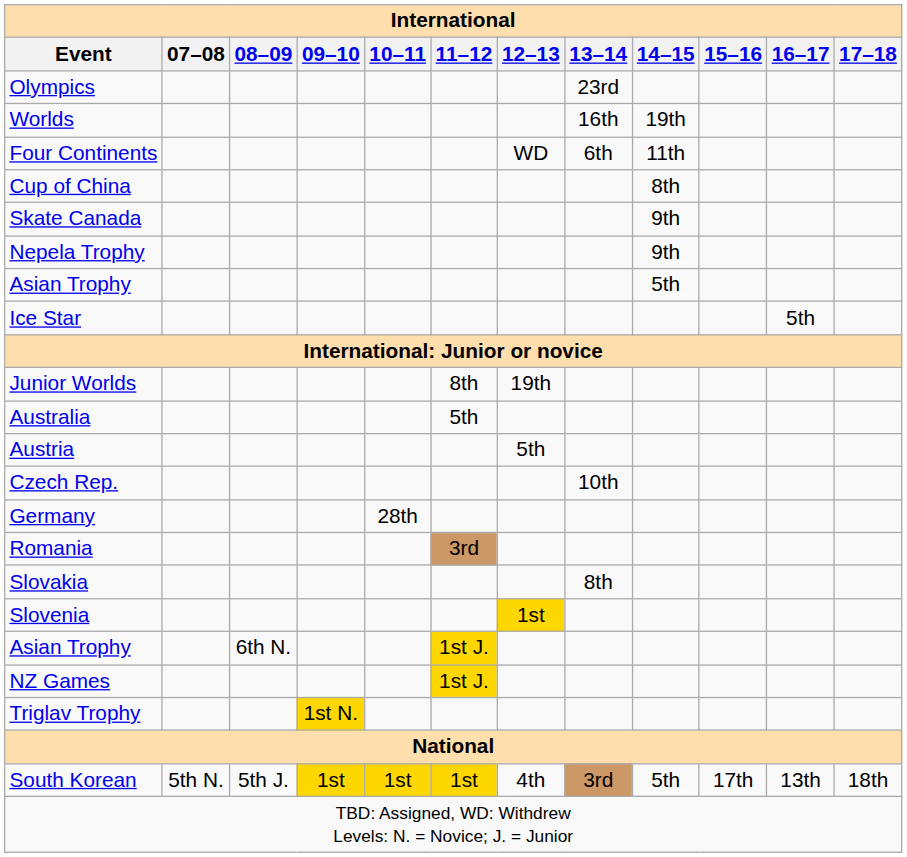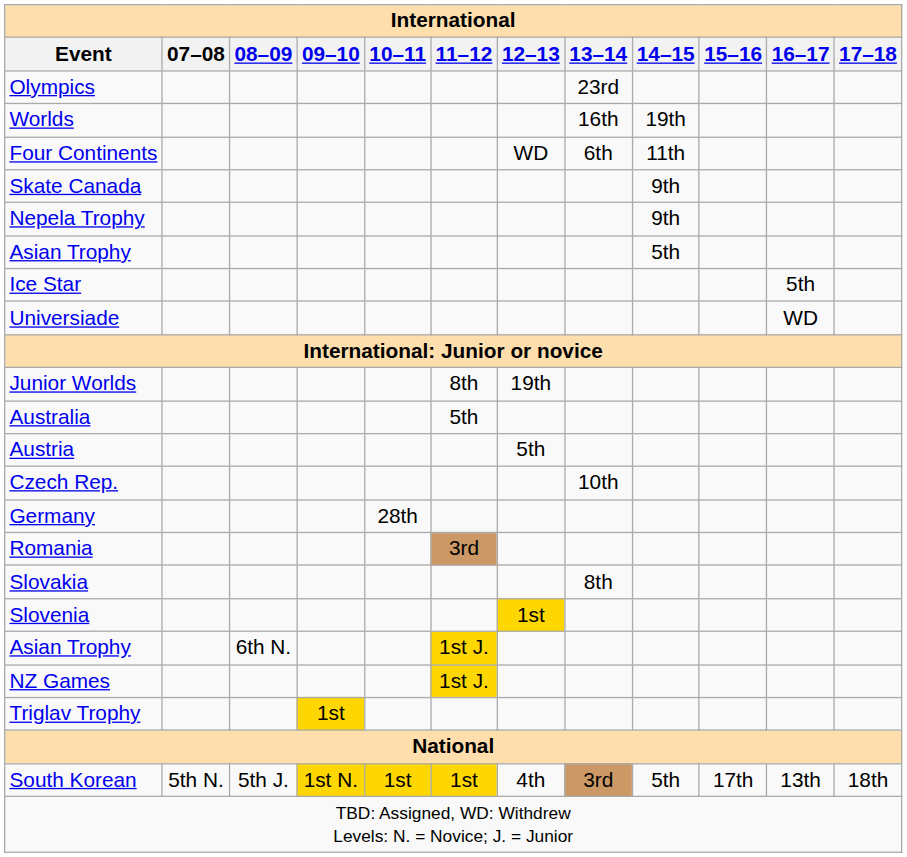- row: Cup of China | 8th
+ row: Universiade | WD
Triglav Trophy | 09–10: 1st N. -> 1st
South Korean | 09–10: 1st -> 1st N.
